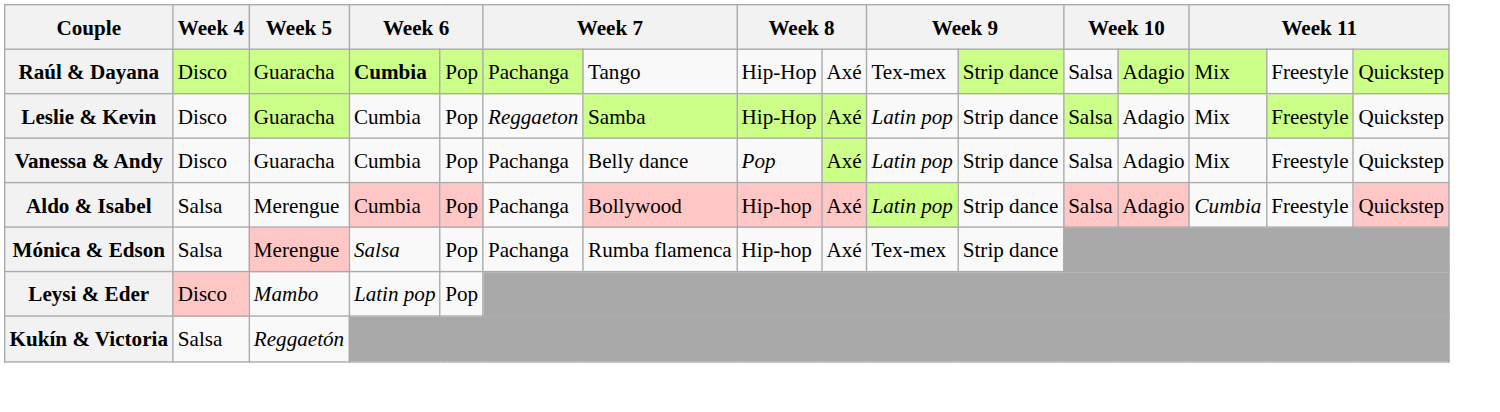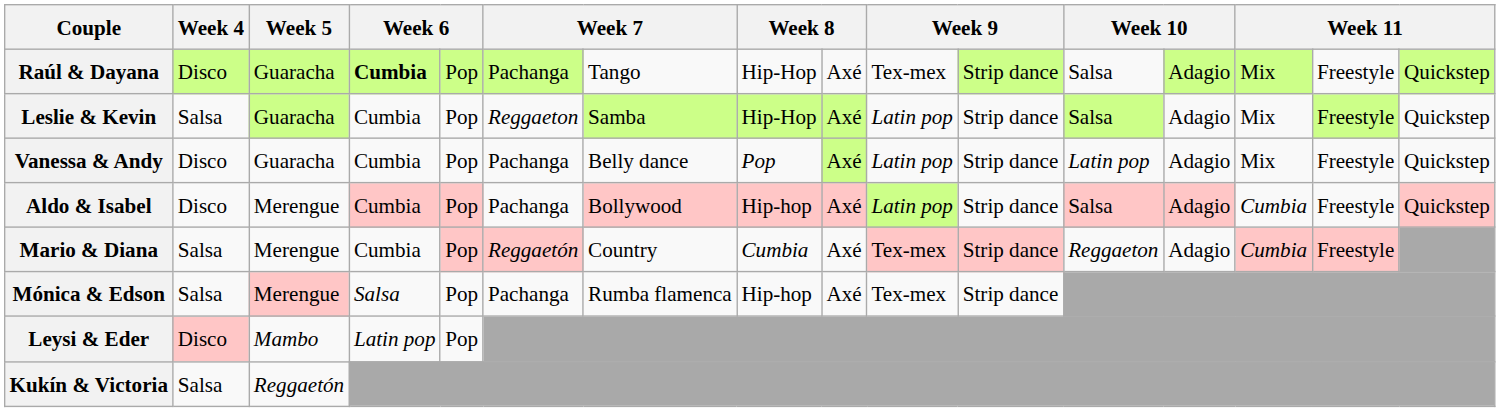Leslie & Kevin | Week 4: Disco -> Salsa
Vanessa & Andy | column 12: Salsa -> Latin pop
Aldo & Isabel | Week 4: Salsa -> Disco
+ row: Mario & Diana | Salsa | Merengue | Cumbia | Pop | Reggaetón | Country | Cumbia | Axé | Tex-mex | Strip dance | Reggaeton | Adagio | Cumbia | Freestyle
